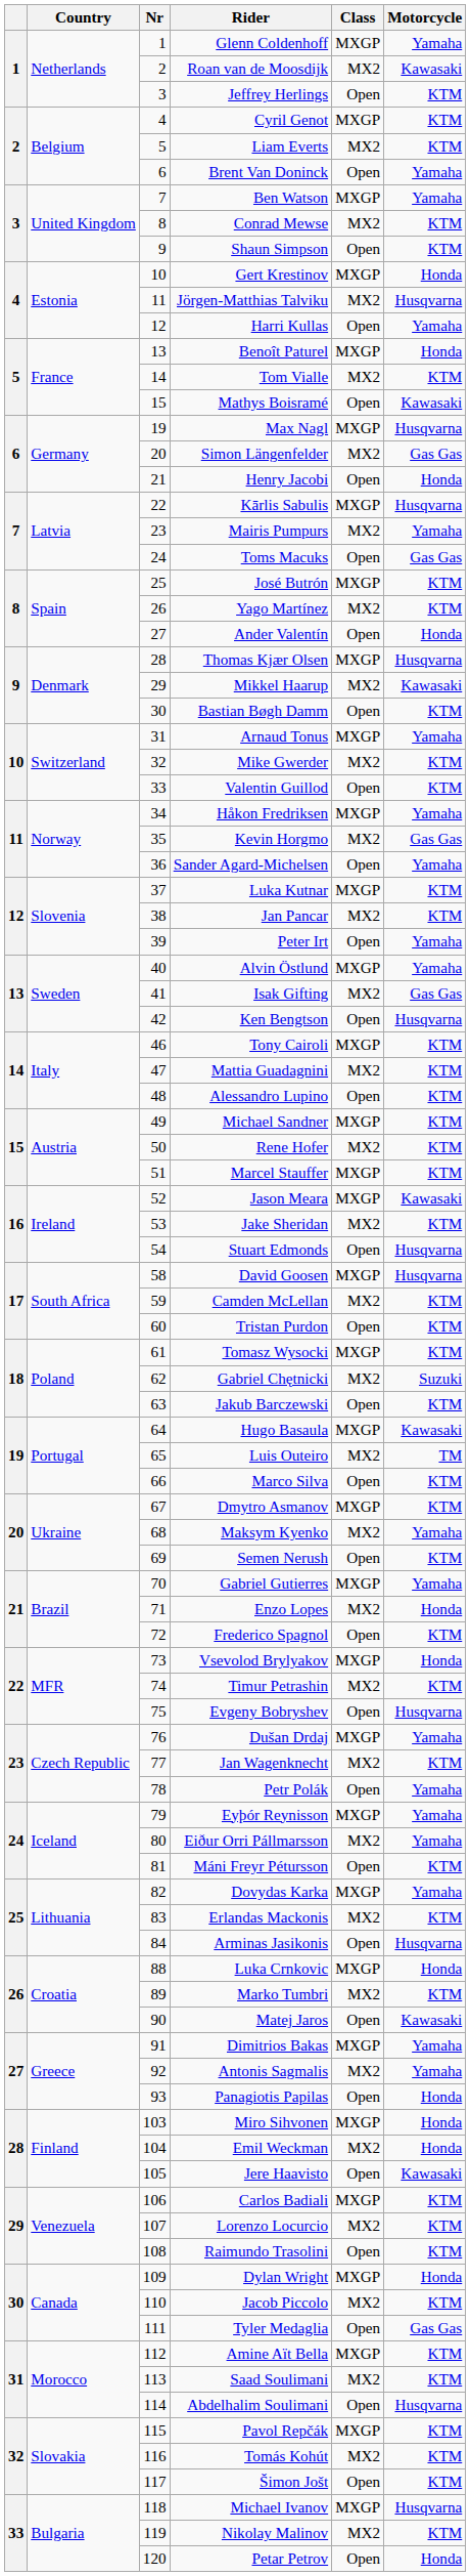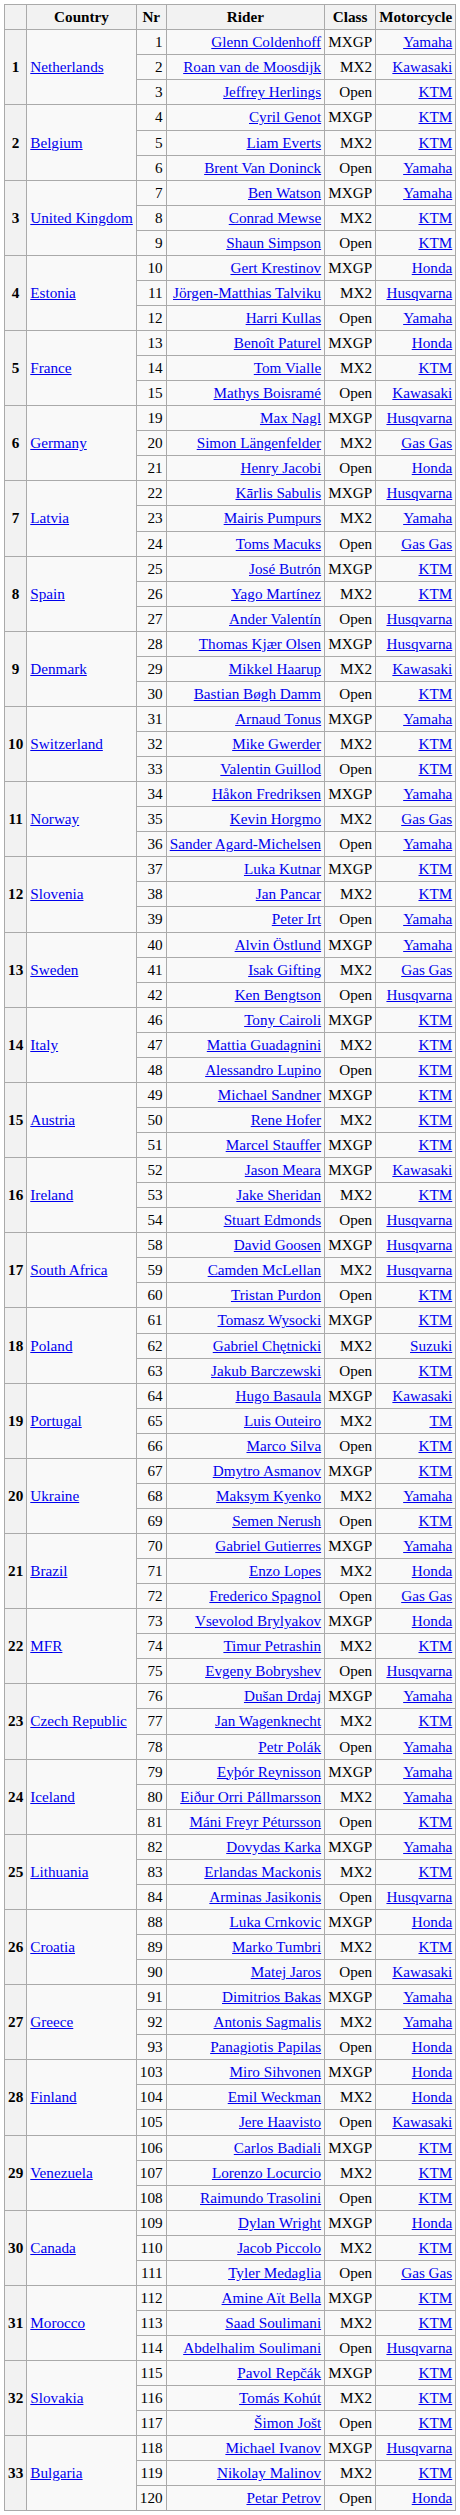Ander Valentín | Motorcycle: Honda -> Husqvarna
Camden McLellan | Motorcycle: KTM -> Husqvarna
Frederico Spagnol | Motorcycle: KTM -> Gas Gas
